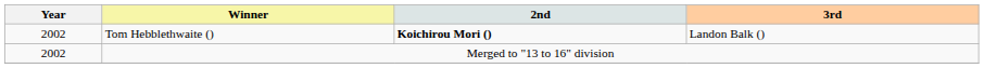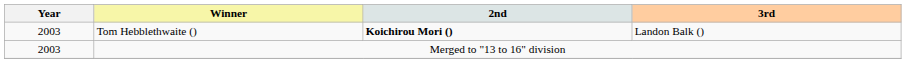Tom Hebblethwaite () | Year: 2002 -> 2003
Merged to "13 to 16" division | Year: 2002 -> 2003
